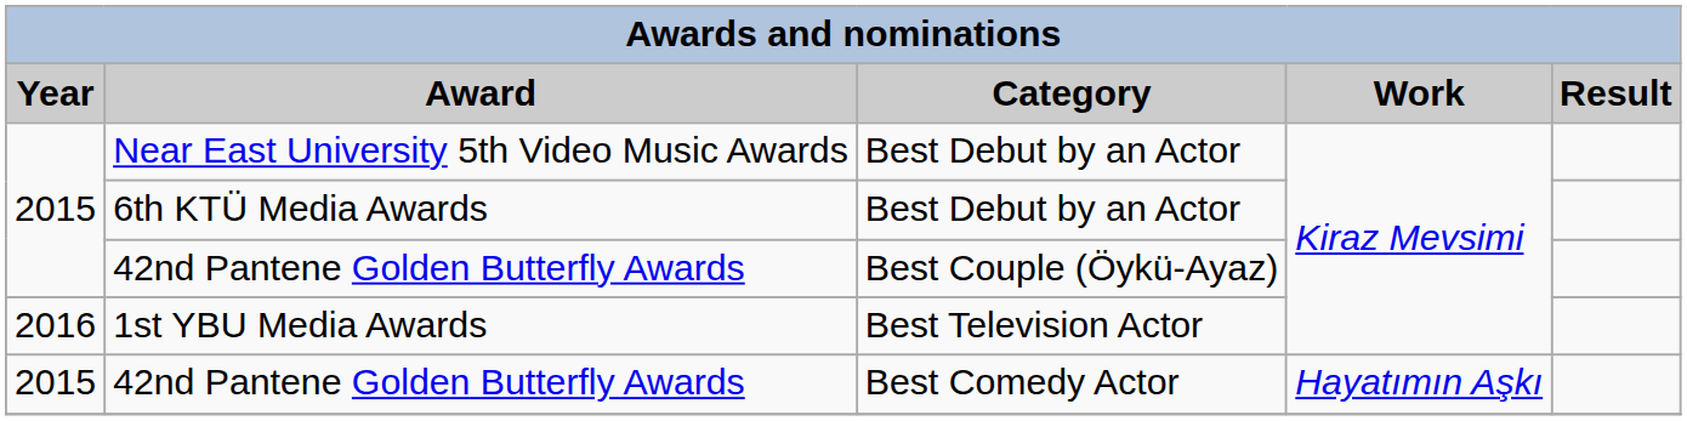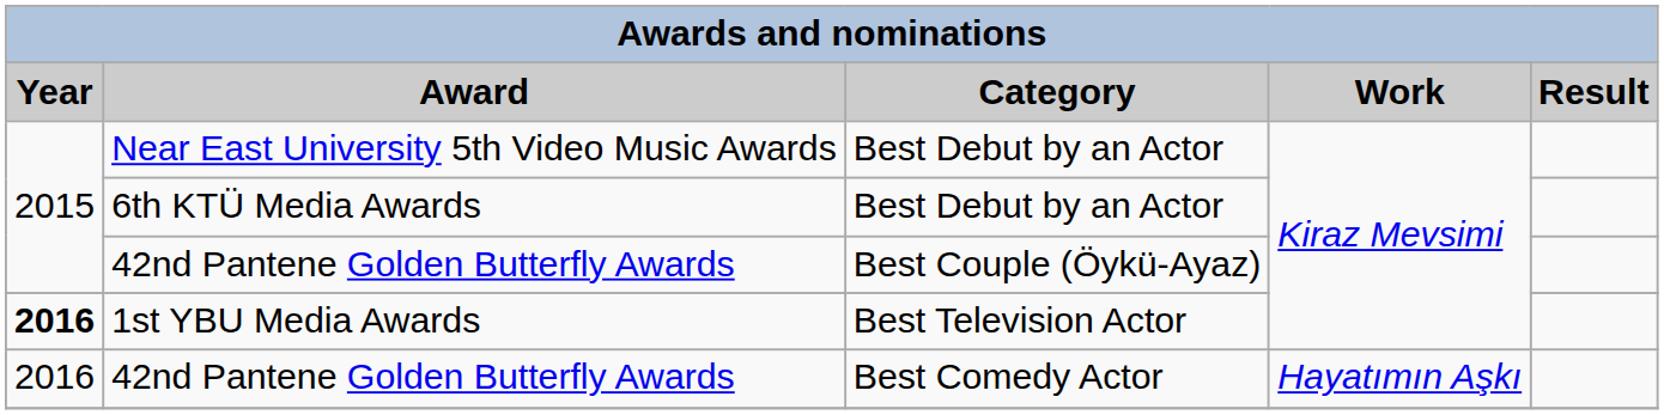1st YBU Media Awards | Year: normal -> bold
42nd Pantene Golden Butterfly Awards / Best Comedy Actor | Year: 2015 -> 2016
